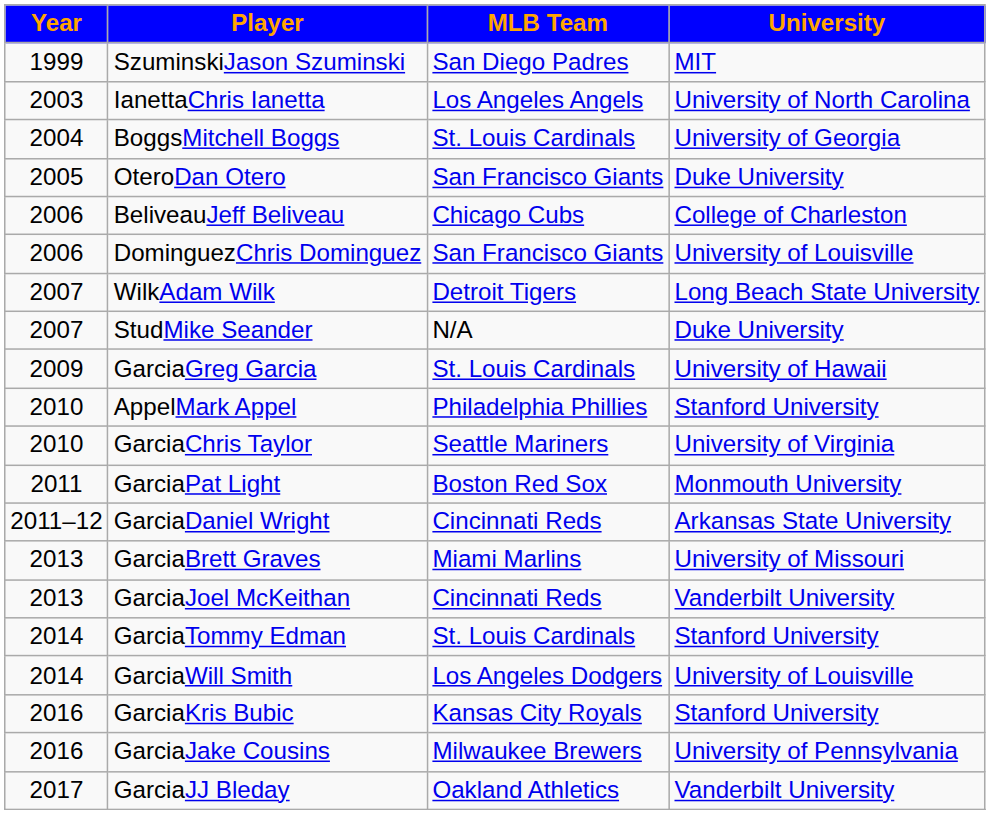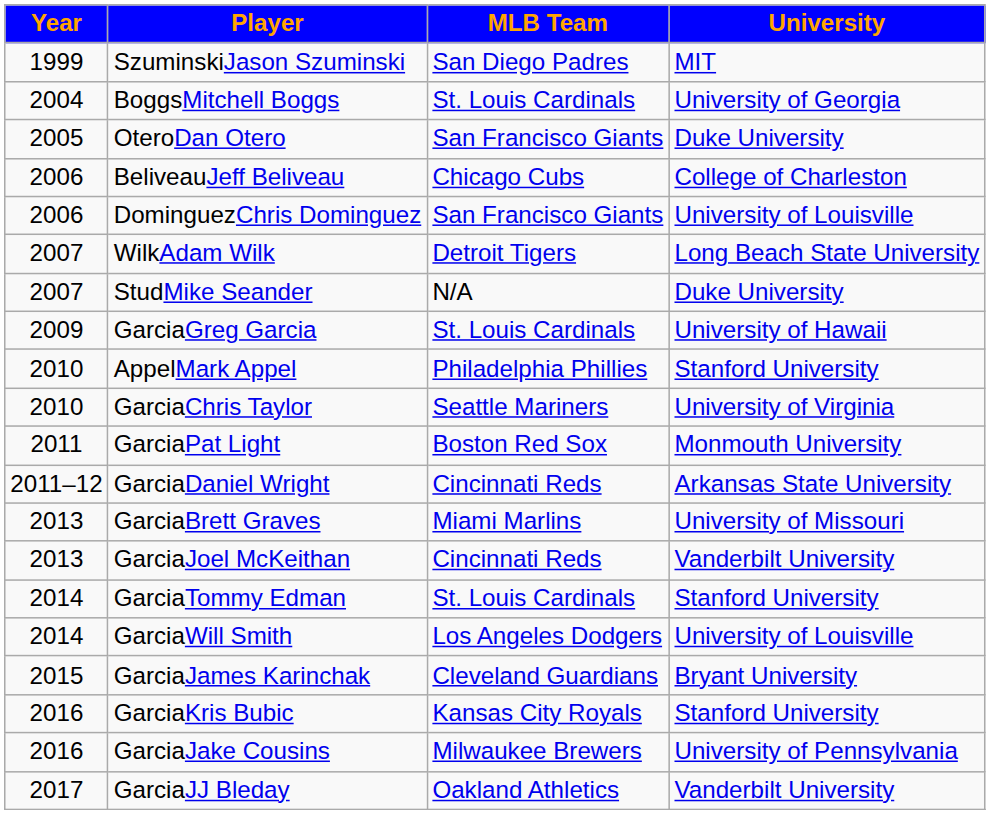- row: 2003 | IanettaChris Ianetta | Los Angeles Angels | University of North Carolina
+ row: 2015 | GarciaJames Karinchak | Cleveland Guardians | Bryant University
